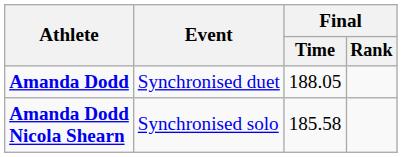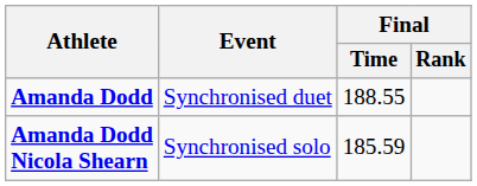Amanda Dodd | Final / Time: 188.05 -> 188.55
Amanda Dodd Nicola Shearn | Final / Time: 185.58 -> 185.59
